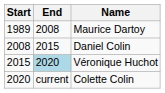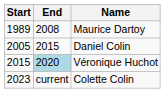Daniel Colin | Start: 2008 -> 2005
Colette Colin | Start: 2020 -> 2023
